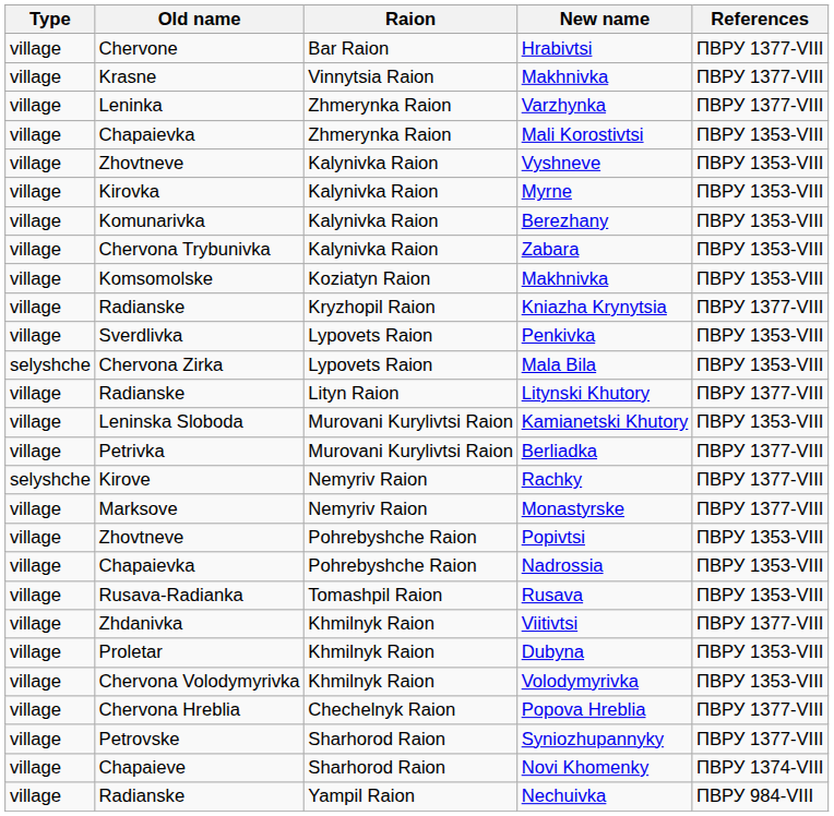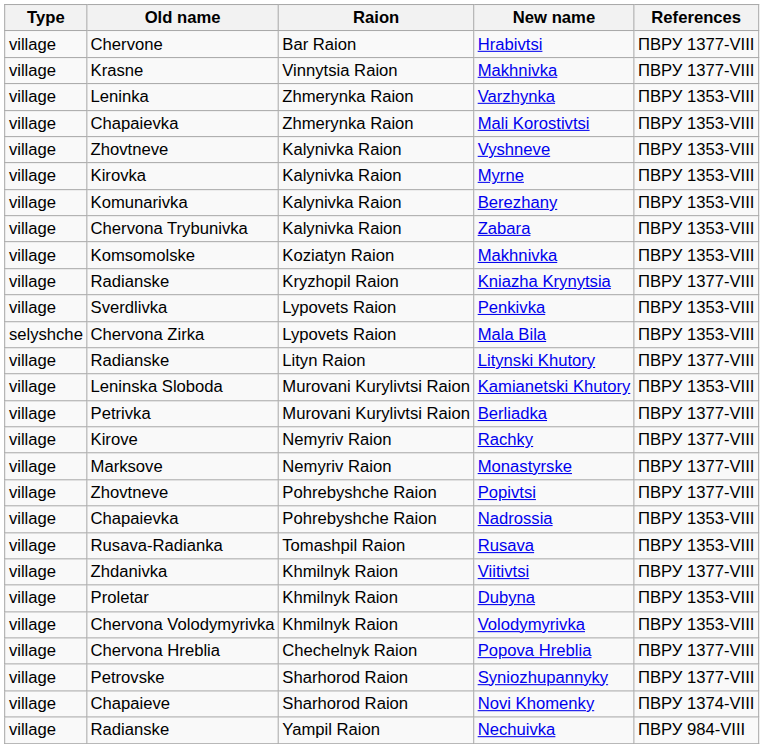Varzhynka | References: ПВРУ 1377-VIII -> ПВРУ 1353-VIII
Rachky | Type: selyshche -> village
Popivtsi | References: ПВРУ 1353-VIII -> ПВРУ 1377-VIII
